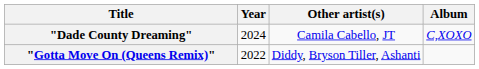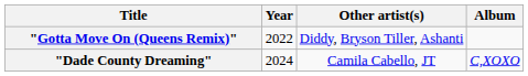rows swapped: "Gotta Move On (Queens Remix)" <-> "Dade County Dreaming"
